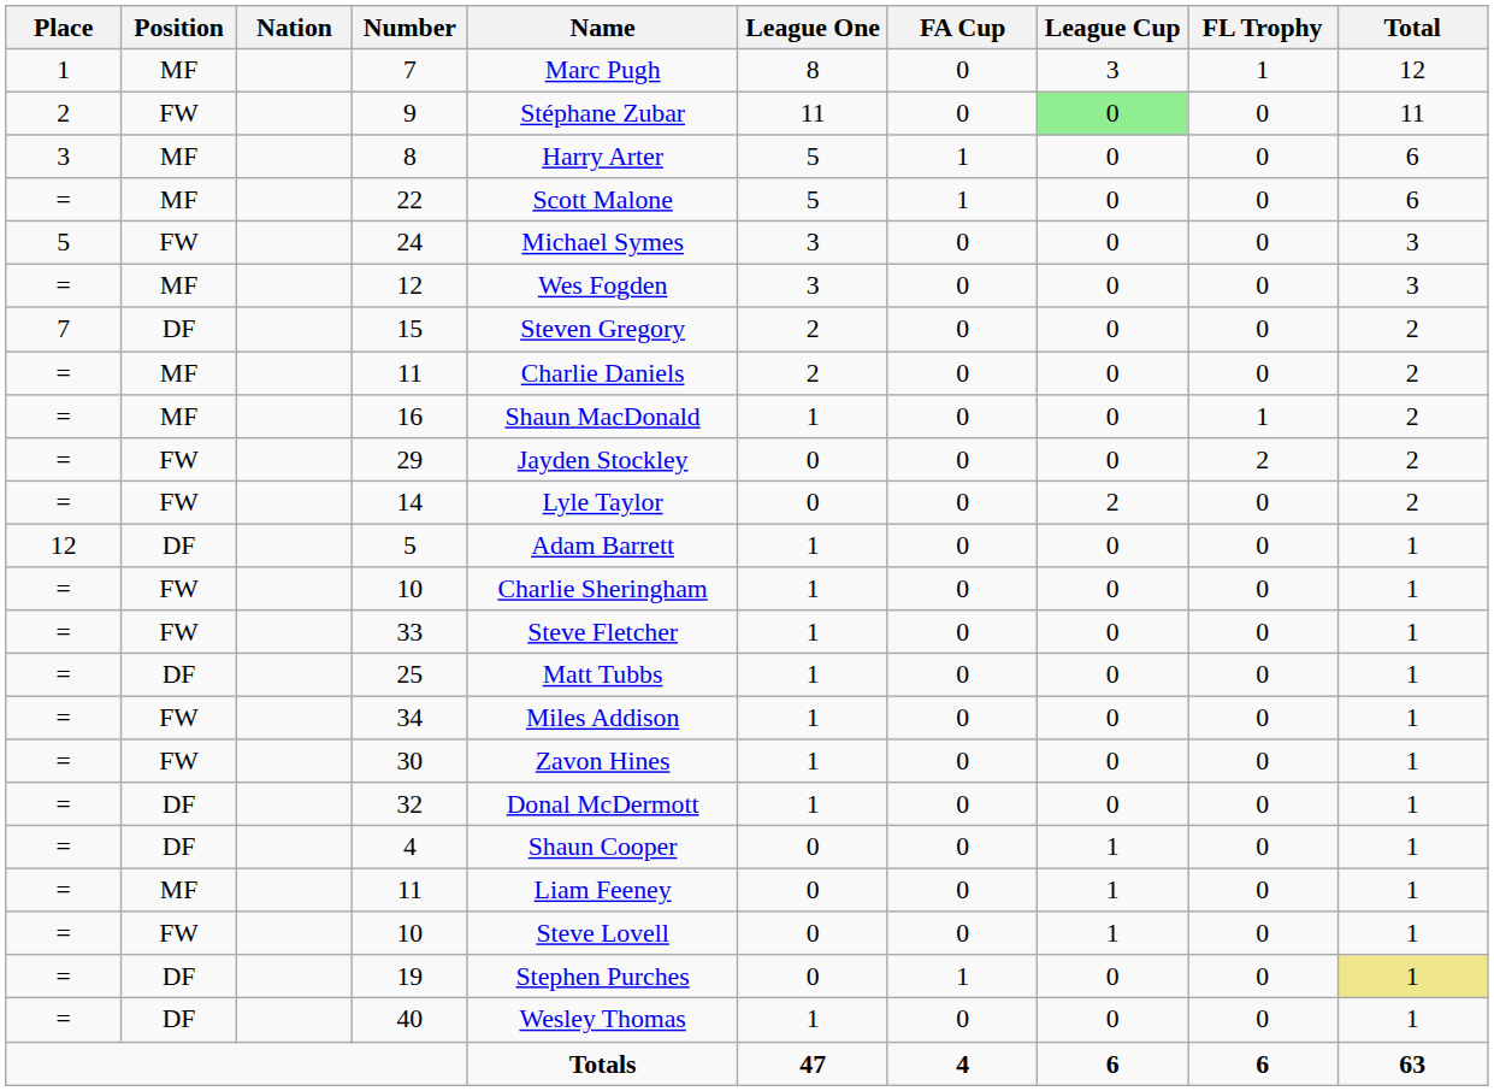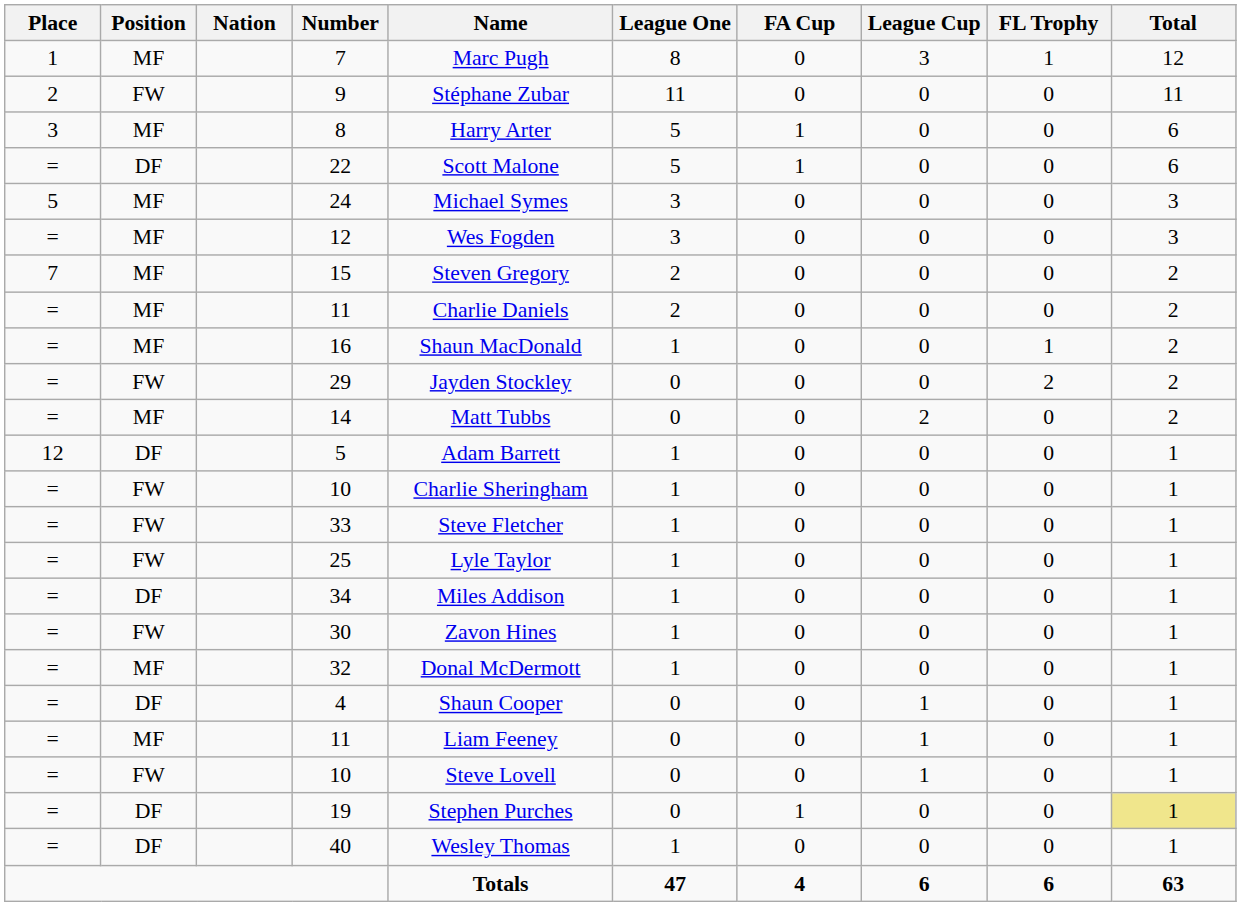9 | League Cup: lightgreen background -> no background
22 | Position: MF -> DF
24 | Position: FW -> MF
15 | Position: DF -> MF
14 | Position: FW -> MF
14 | Name: Lyle Taylor -> Matt Tubbs
25 | Position: DF -> FW
25 | Name: Matt Tubbs -> Lyle Taylor
34 | Position: FW -> DF
32 | Position: DF -> MF
